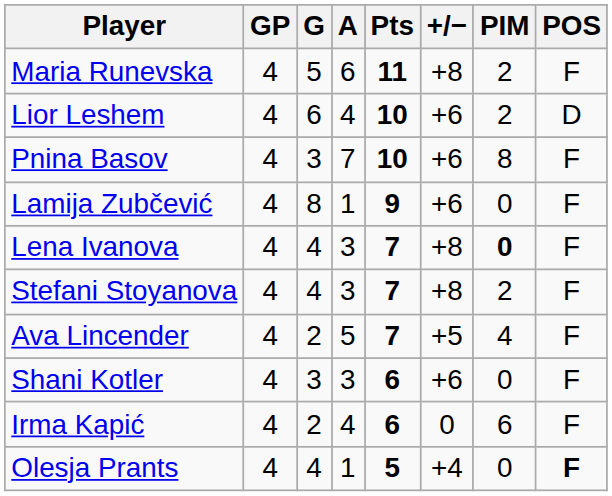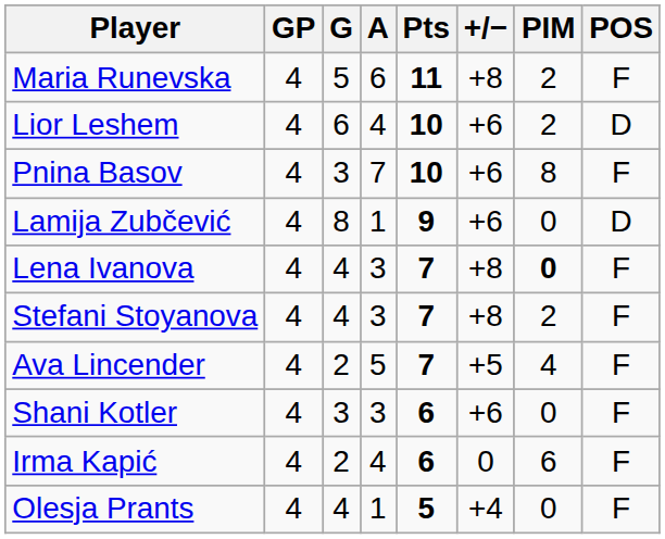Lamija Zubčević | POS: F -> D
Olesja Prants | POS: bold -> normal
